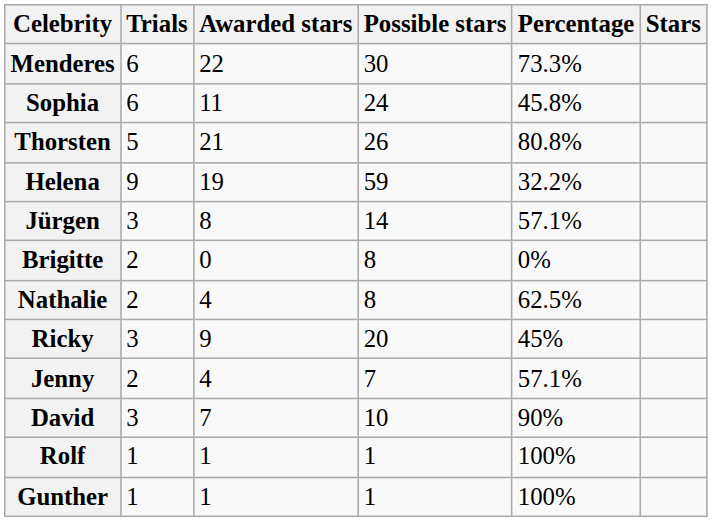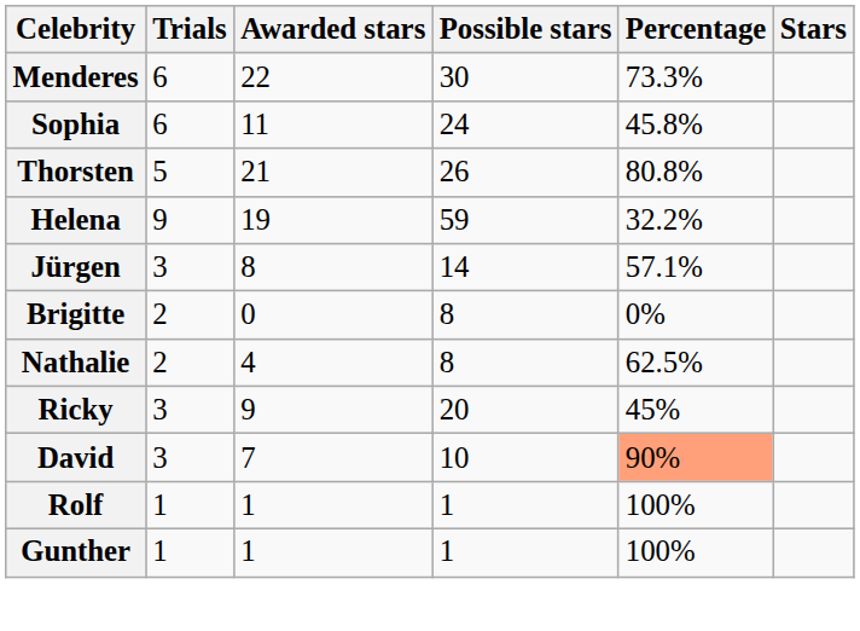- row: Jenny | 2 | 4 | 7 | 57.1%
David | Percentage: no background -> lightsalmon background
